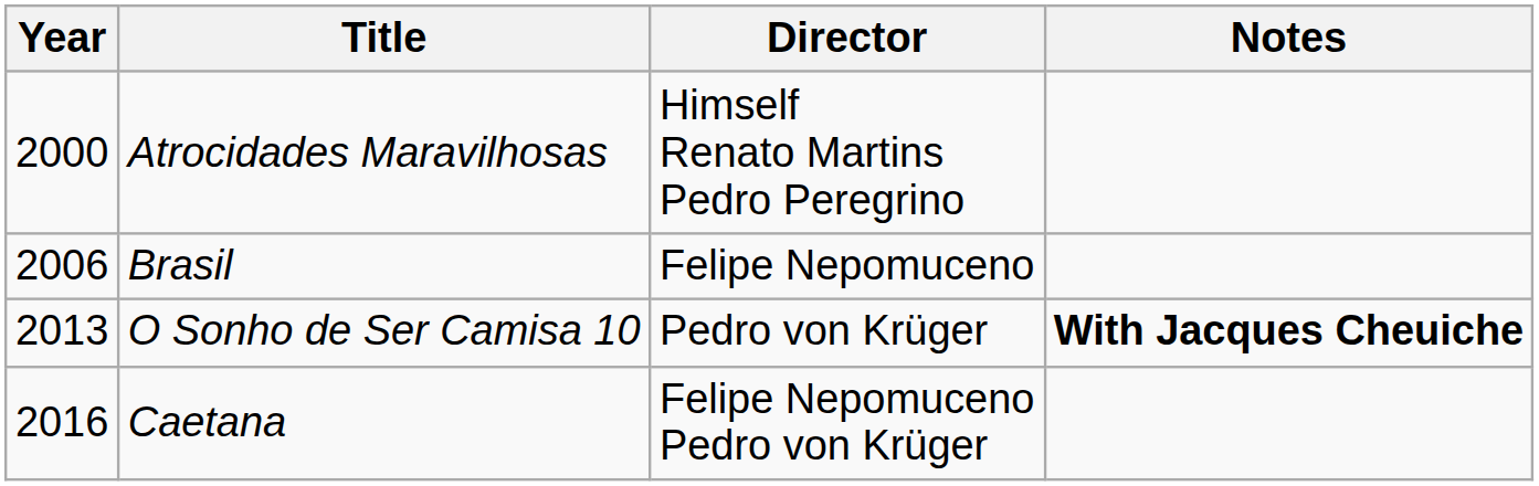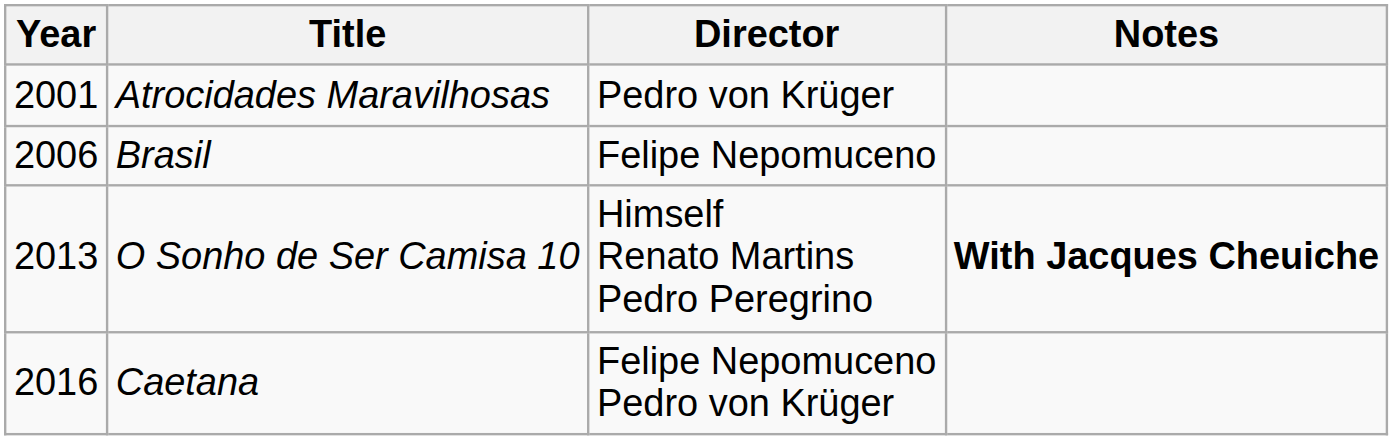Atrocidades Maravilhosas | Year: 2000 -> 2001
Atrocidades Maravilhosas | Director: Himself Renato Martins Pedro Peregrino -> Pedro von Krüger
O Sonho de Ser Camisa 10 | Director: Pedro von Krüger -> Himself Renato Martins Pedro Peregrino
